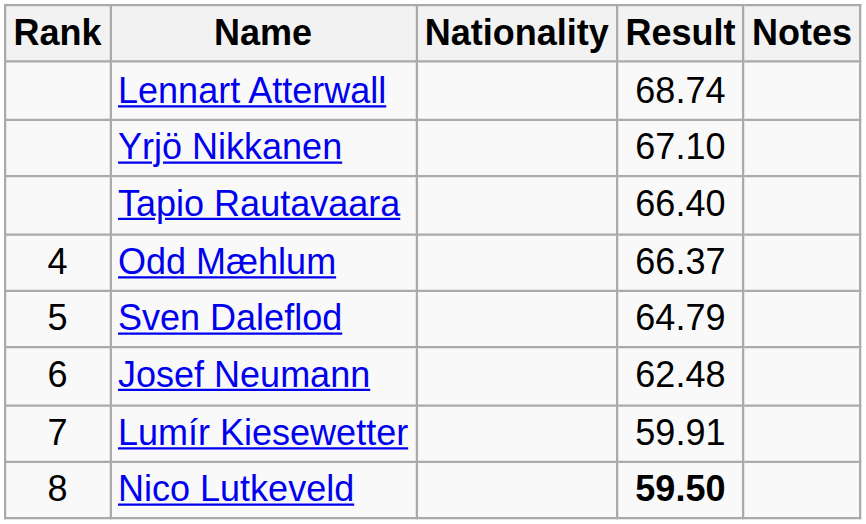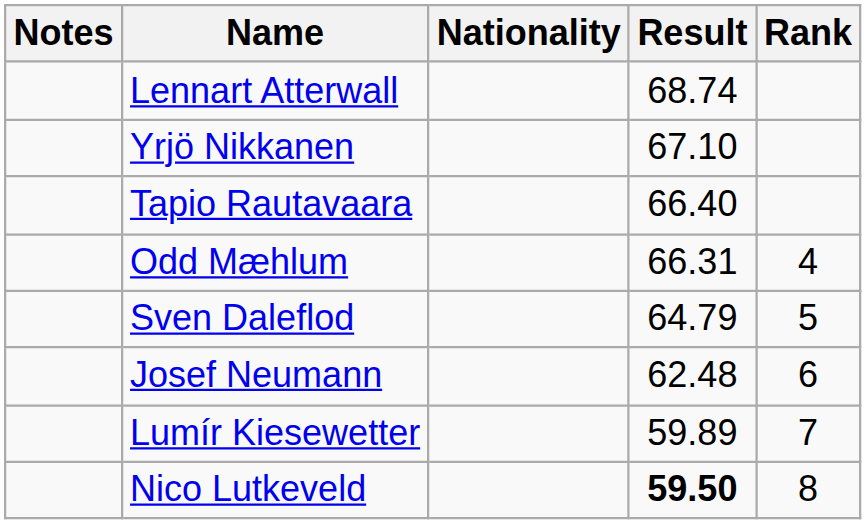columns swapped: Rank <-> Notes
Odd Mæhlum | Result: 66.37 -> 66.31
Lumír Kiesewetter | Result: 59.91 -> 59.89
